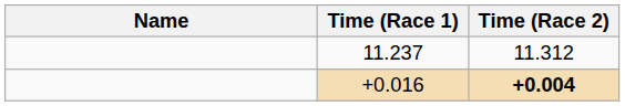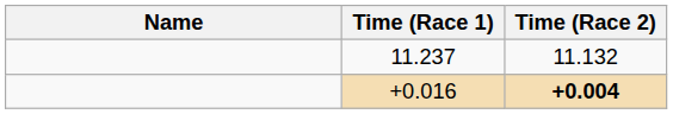11.237 | Time (Race 2): 11.312 -> 11.132
